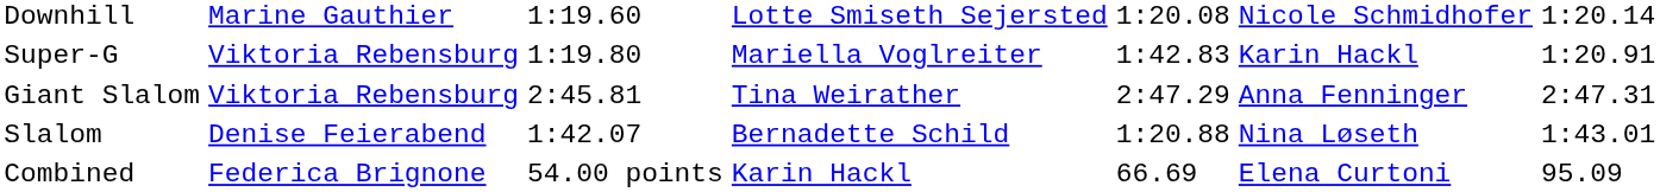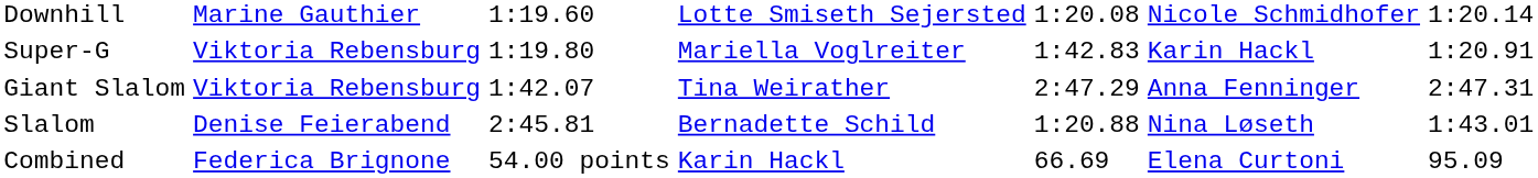Giant Slalom | column 3: 2:45.81 -> 1:42.07
Slalom | column 3: 1:42.07 -> 2:45.81
